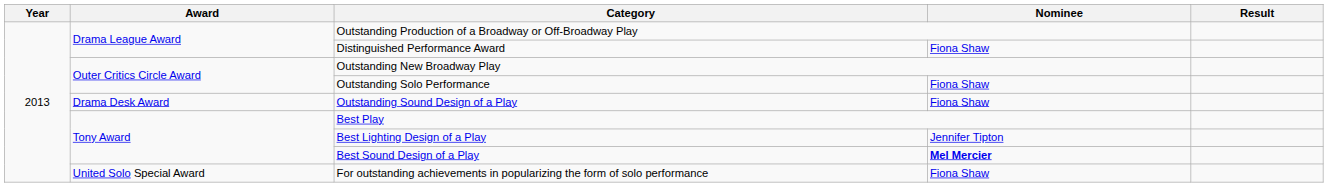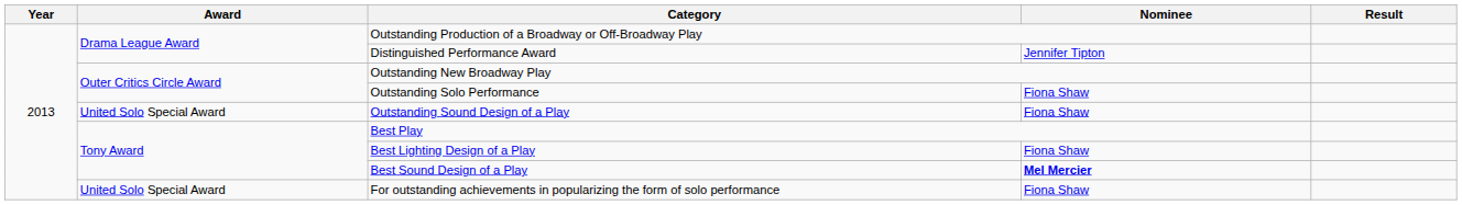Distinguished Performance Award | Nominee: Fiona Shaw -> Jennifer Tipton
Outstanding Sound Design of a Play | Award: Drama Desk Award -> United Solo Special Award
Best Lighting Design of a Play | Nominee: Jennifer Tipton -> Fiona Shaw
